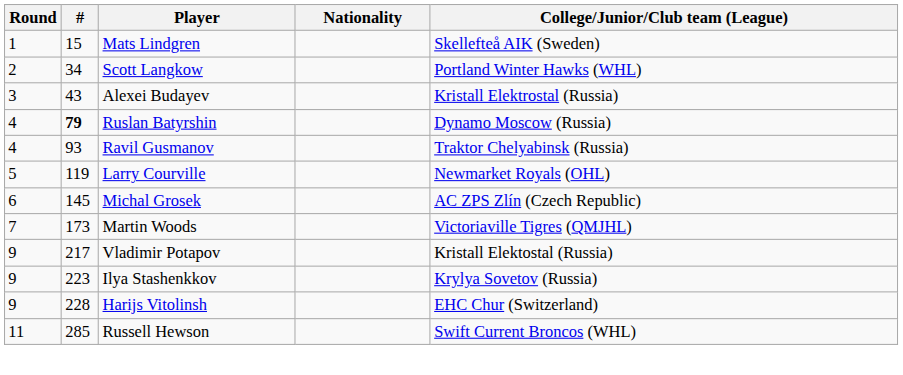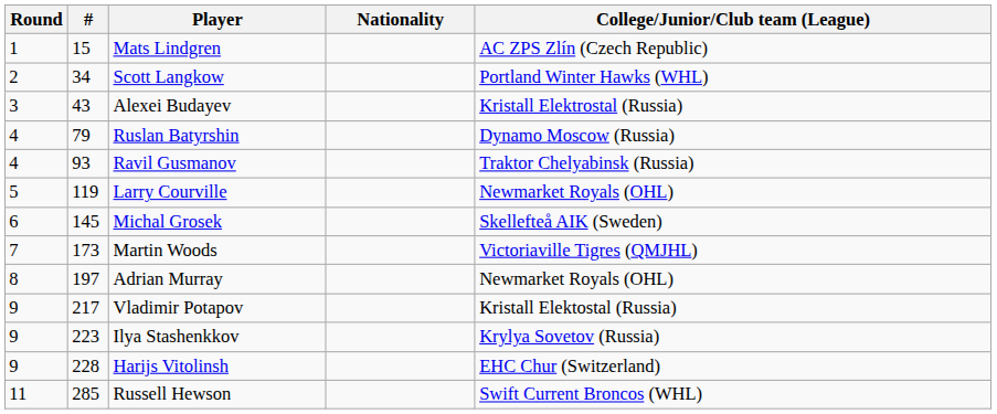Mats Lindgren | College/Junior/Club team (League): Skellefteå AIK (Sweden) -> AC ZPS Zlín (Czech Republic)
Ruslan Batyrshin | #: bold -> normal
Michal Grosek | College/Junior/Club team (League): AC ZPS Zlín (Czech Republic) -> Skellefteå AIK (Sweden)
+ row: 8 | 197 | Adrian Murray | Newmarket Royals (OHL)
